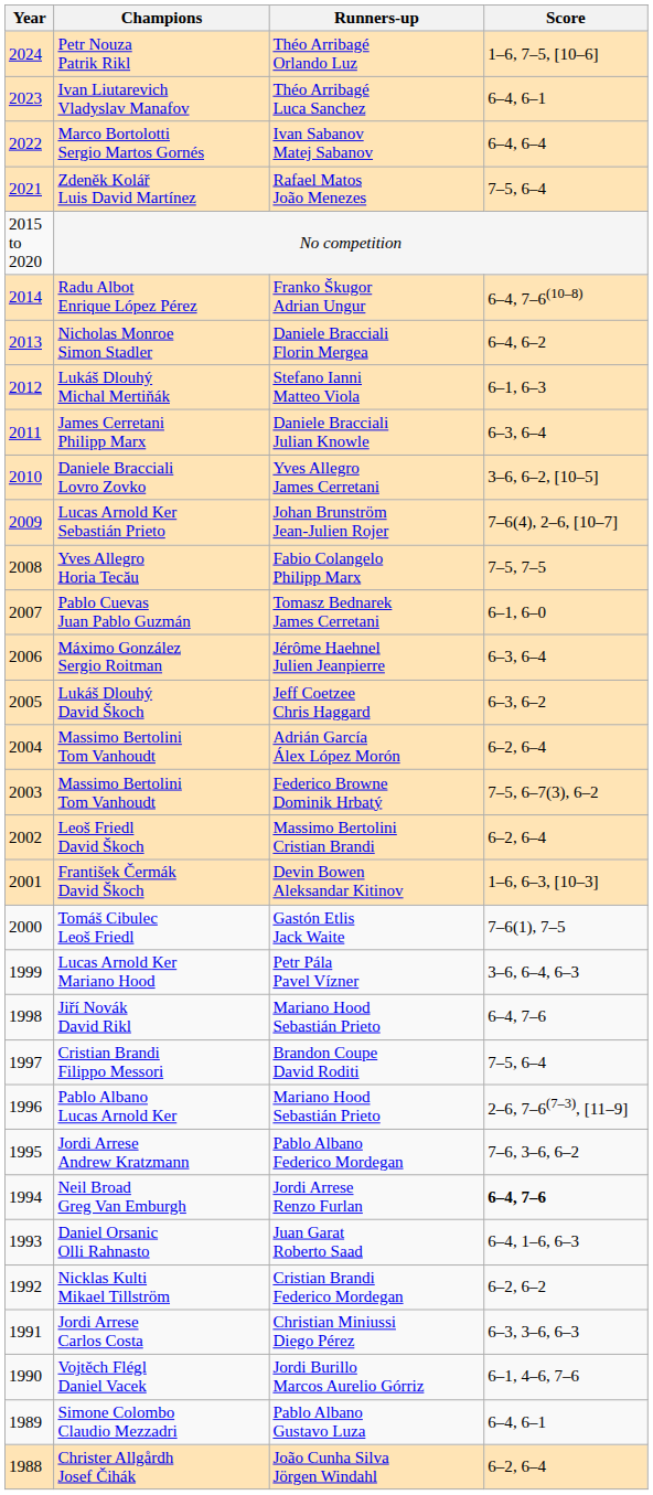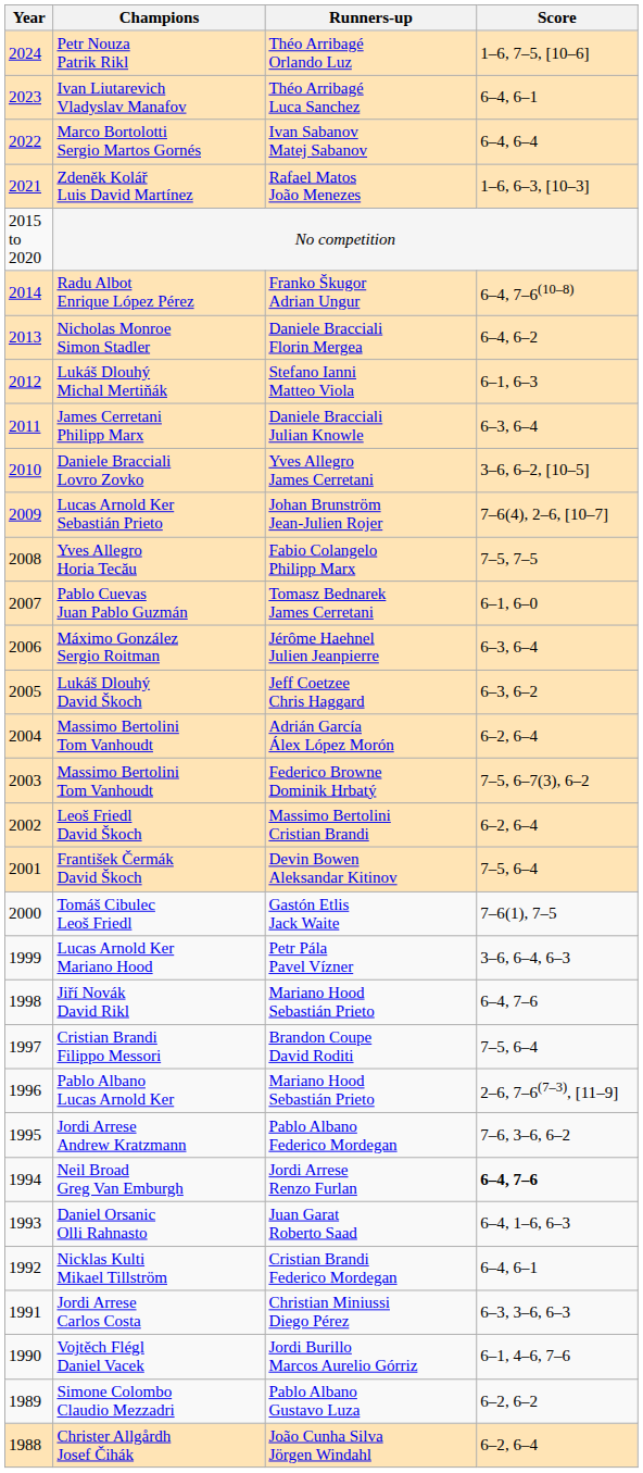Zdeněk Kolář Luis David Martínez | Score: 7–5, 6–4 -> 1–6, 6–3, [10–3]
František Čermák David Škoch | Score: 1–6, 6–3, [10–3] -> 7–5, 6–4
Nicklas Kulti Mikael Tillström | Score: 6–2, 6–2 -> 6–4, 6–1
Simone Colombo Claudio Mezzadri | Score: 6–4, 6–1 -> 6–2, 6–2
